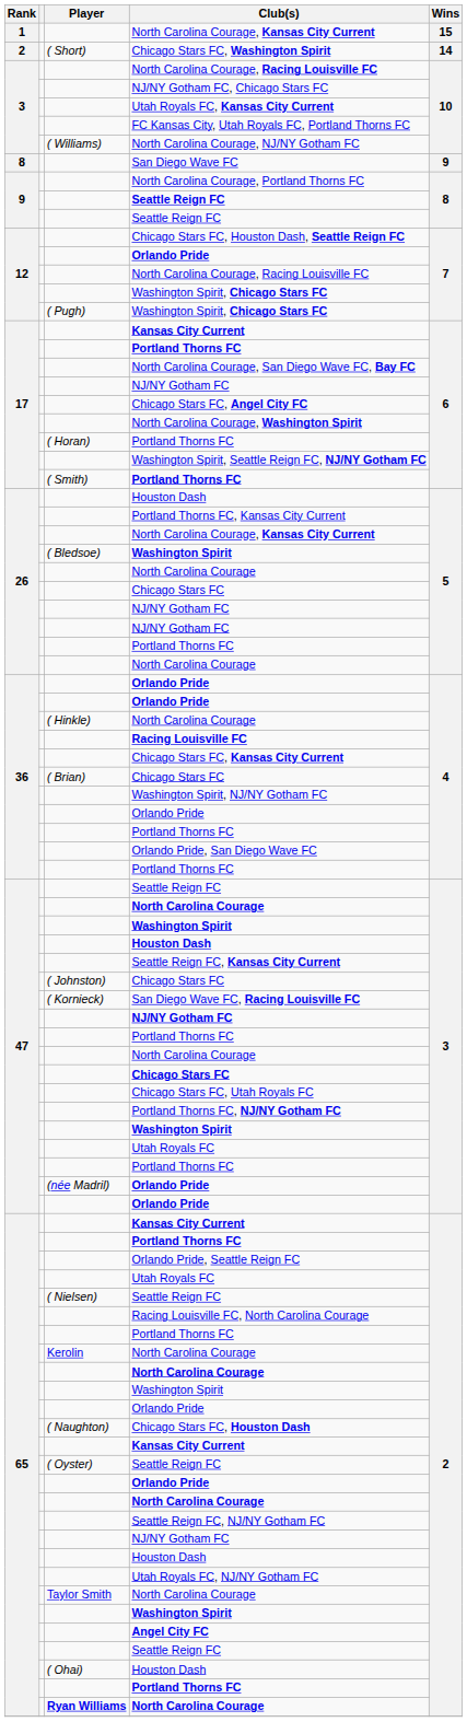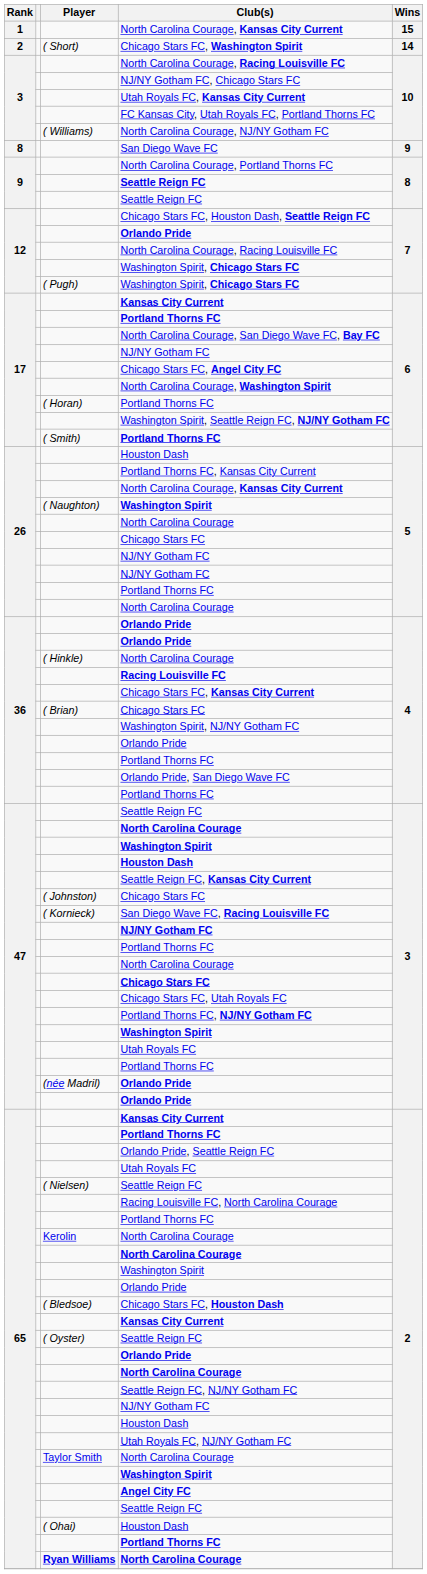26 / Washington Spirit | Player: ( Bledsoe) -> ( Naughton)
Chicago Stars FC, Houston Dash | Player: ( Naughton) -> ( Bledsoe)
